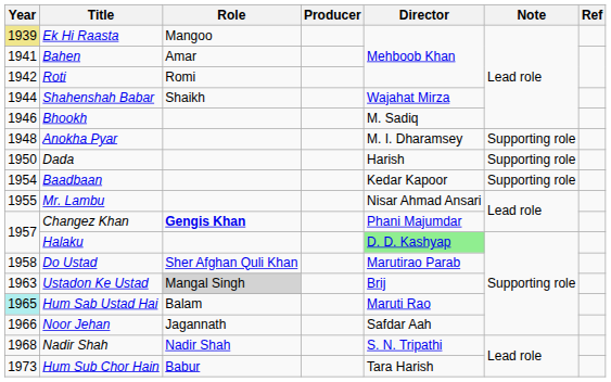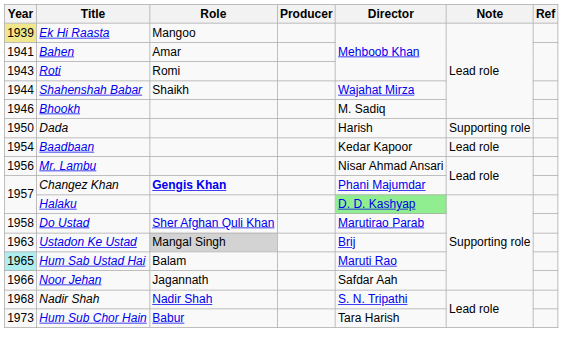Roti | Year: 1942 -> 1943
- row: 1948 | Anokha Pyar | M. I. Dharamsey | Supporting role
Baadbaan | Note: Supporting role -> Lead role
Mr. Lambu | Year: 1955 -> 1956
